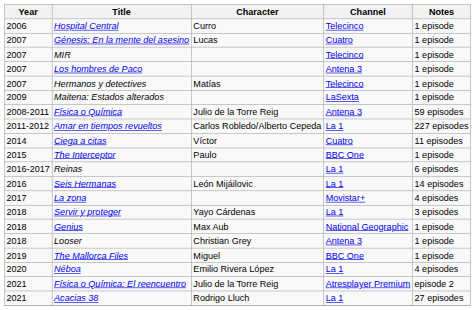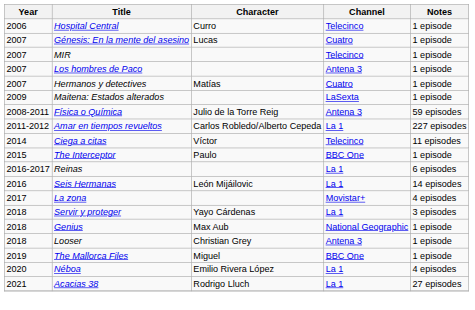Hermanos y detectives | Channel: Telecinco -> Cuatro
Ciega a citas | Channel: Cuatro -> Telecinco
- row: 2021 | Física o Química: El reencuentro | Julio de la Torre Reig | Atresplayer Premium | episode 2
